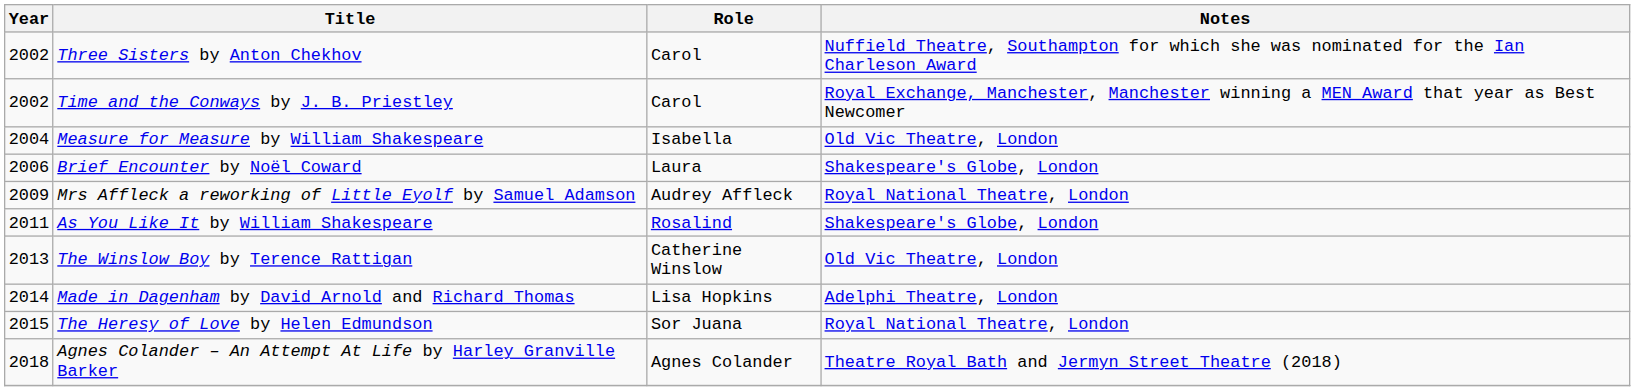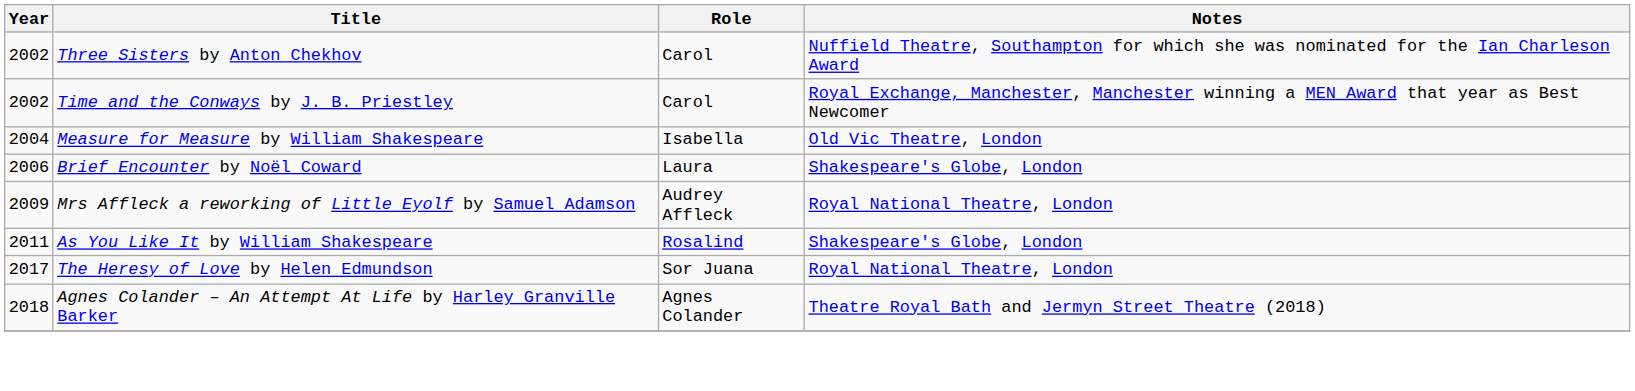- row: 2013 | The Winslow Boy by Terence Rattigan | Catherine Winslow | Old Vic Theatre, London
- row: 2014 | Made in Dagenham by David Arnold and Richard Thomas | Lisa Hopkins | Adelphi Theatre, London
The Heresy of Love by Helen Edmundson | Year: 2015 -> 2017
